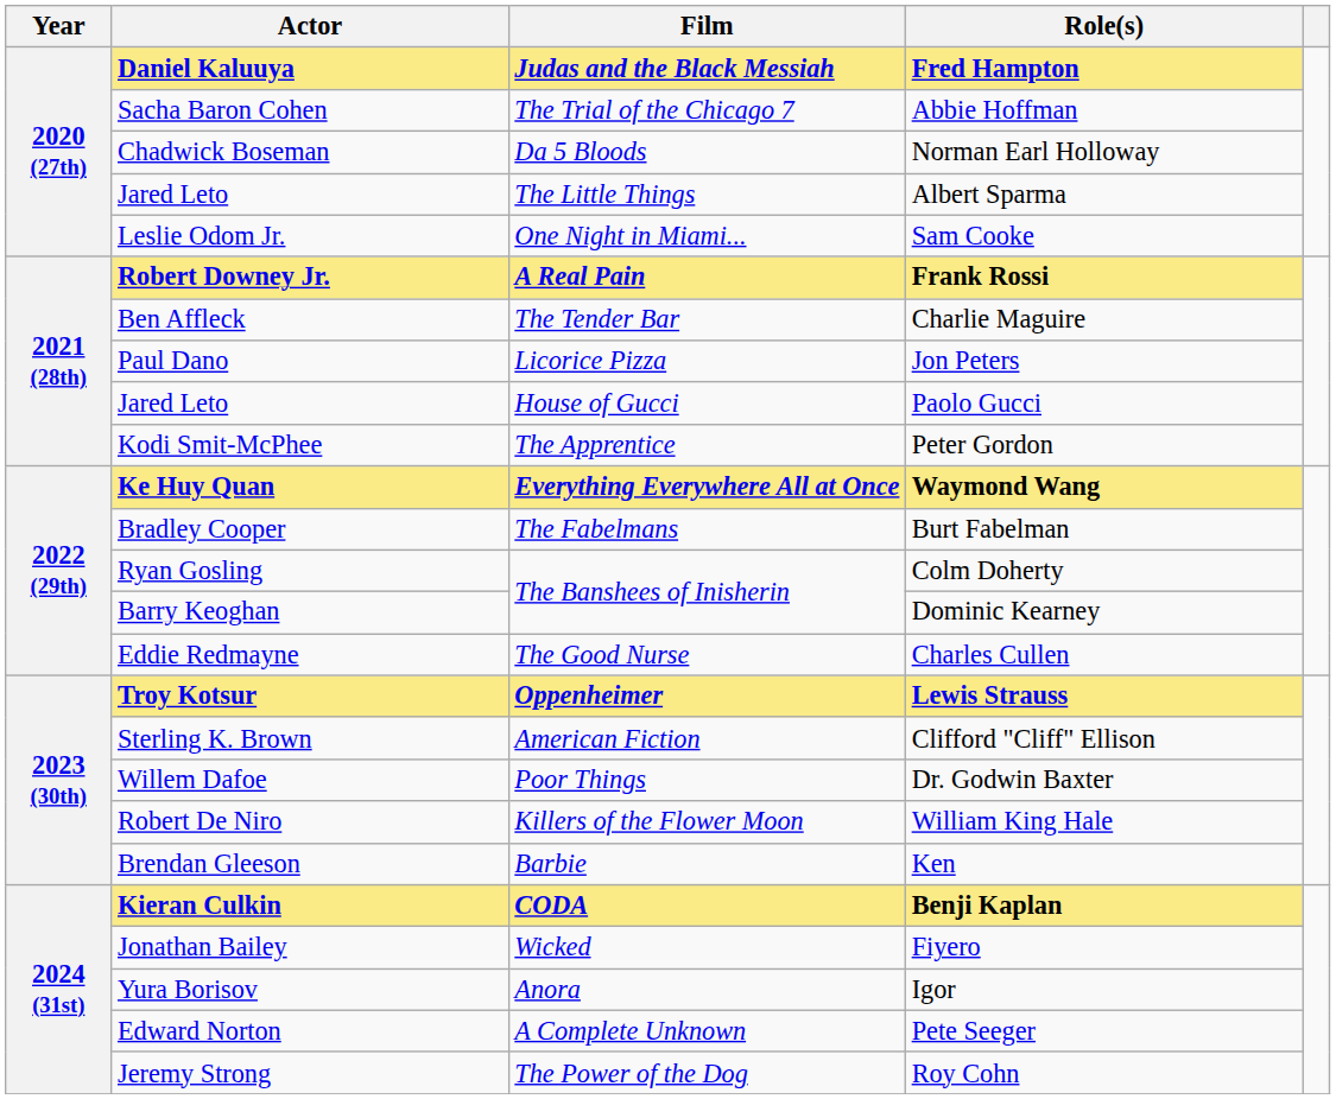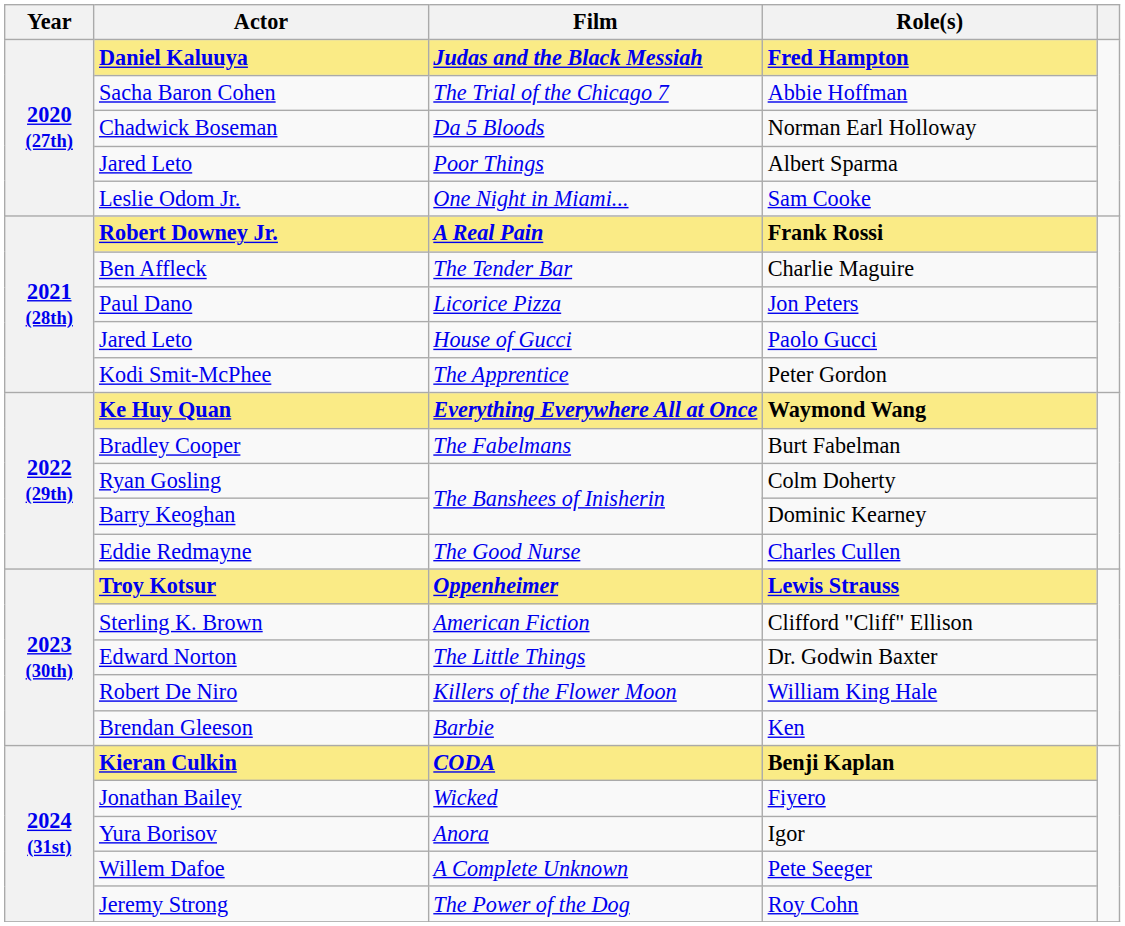Albert Sparma | Film: The Little Things -> Poor Things
Dr. Godwin Baxter | Actor: Willem Dafoe -> Edward Norton
Dr. Godwin Baxter | Film: Poor Things -> The Little Things
Pete Seeger | Actor: Edward Norton -> Willem Dafoe
